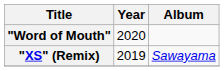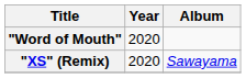"XS" (Remix) | Year: 2019 -> 2020
